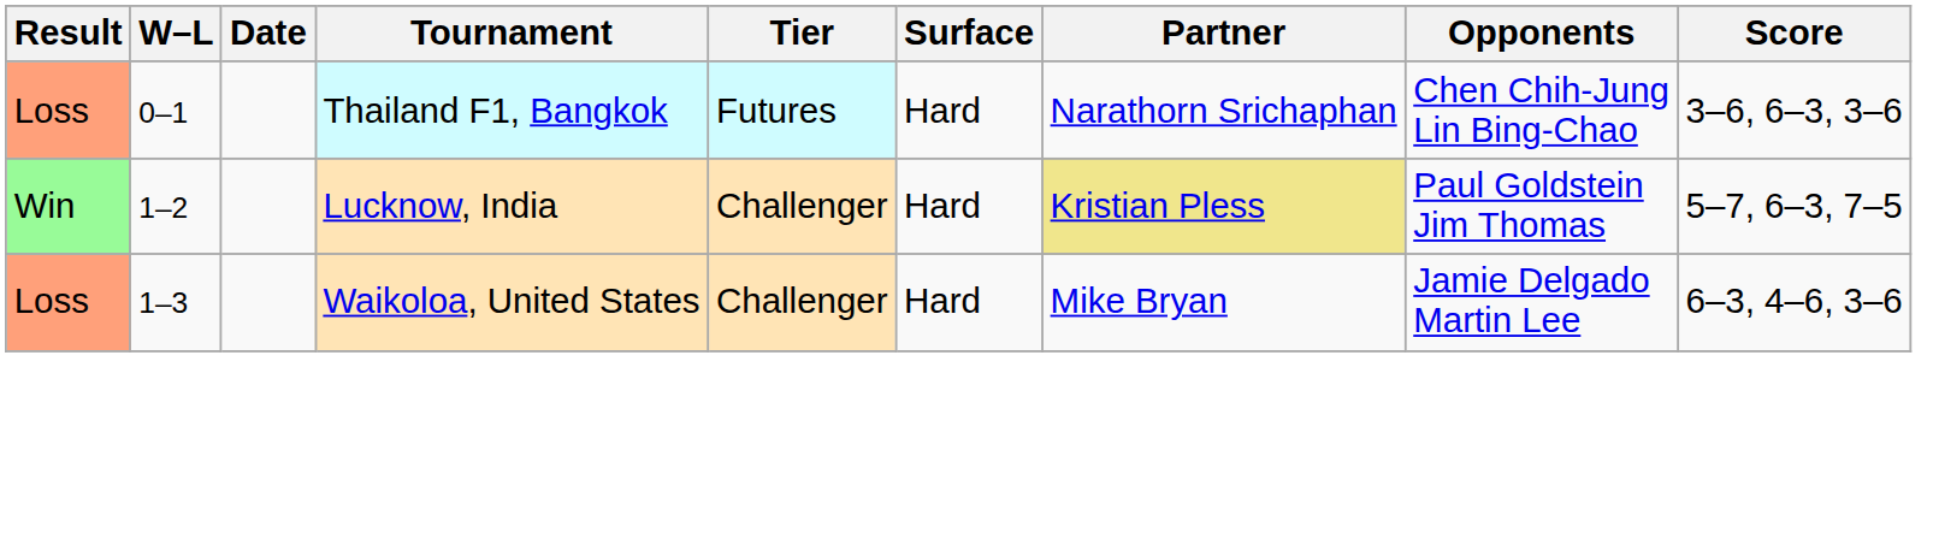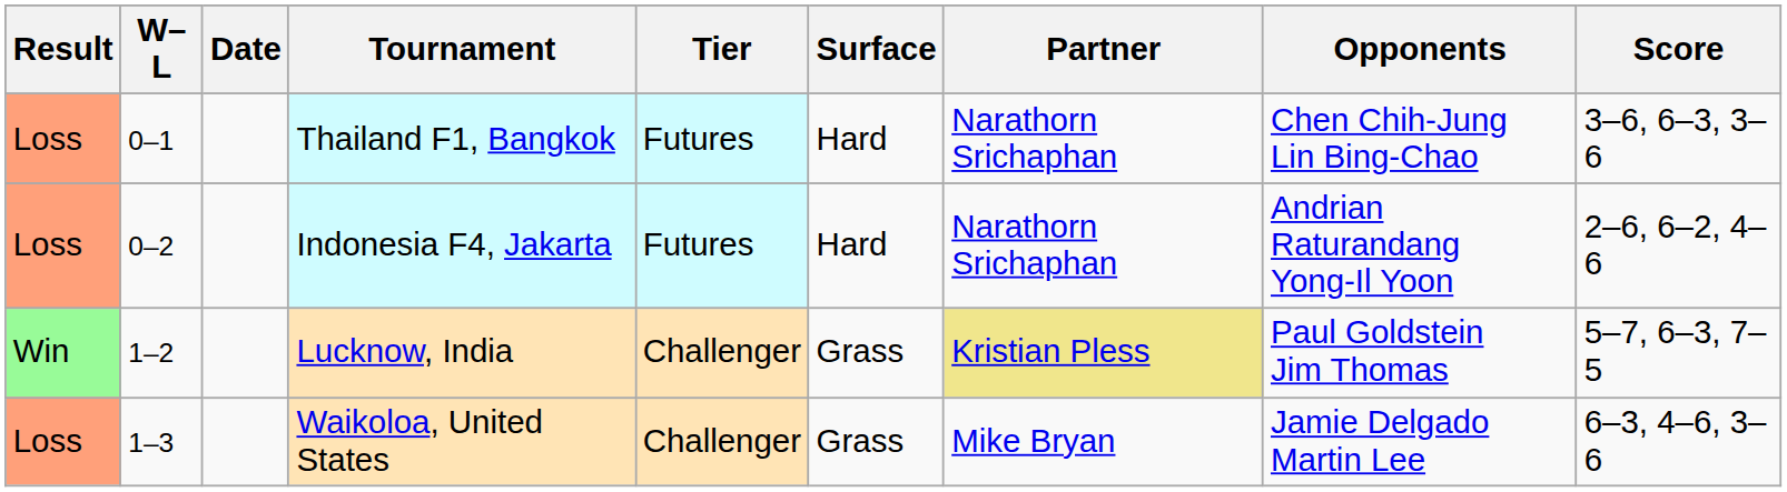+ row: Loss | 0–2 | Indonesia F4, Jakarta | Futures | Hard | Narathorn Srichaphan | Andrian Raturandang Yong-Il Yoon | 2–6, 6–2, 4–6
Lucknow, India | Surface: Hard -> Grass
Waikoloa, United States | Surface: Hard -> Grass
